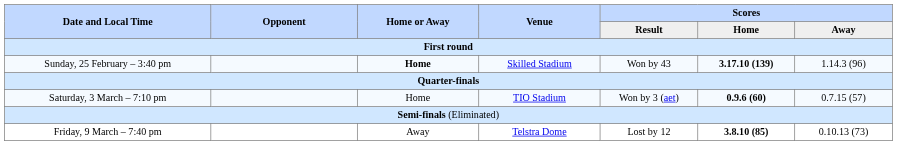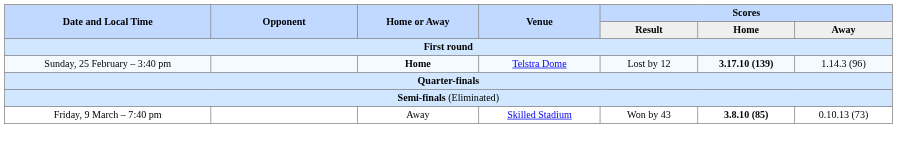Sunday, 25 February – 3:40 pm | Venue: Skilled Stadium -> Telstra Dome
Sunday, 25 February – 3:40 pm | Scores / Result: Won by 43 -> Lost by 12
- row: Saturday, 3 March – 7:10 pm | Home | TIO Stadium | Won by 3 (aet) | 0.9.6 (60) | 0.7.15 (57)
Friday, 9 March – 7:40 pm | Venue: Telstra Dome -> Skilled Stadium
Friday, 9 March – 7:40 pm | Scores / Result: Lost by 12 -> Won by 43
